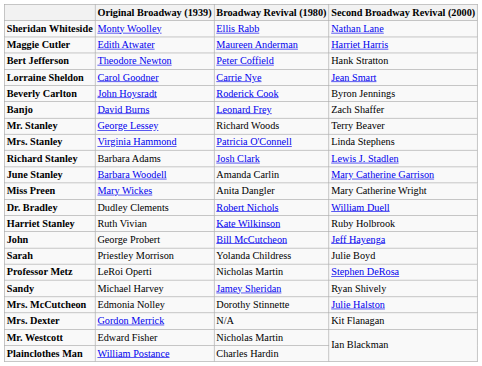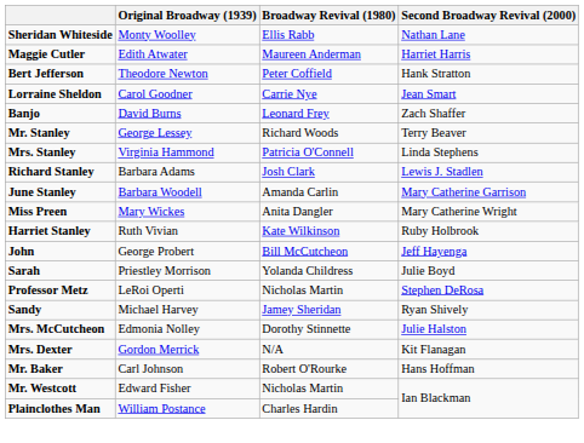- row: Beverly Carlton | John Hoysradt | Roderick Cook | Byron Jennings
- row: Dr. Bradley | Dudley Clements | Robert Nichols | William Duell
+ row: Mr. Baker | Carl Johnson | Robert O'Rourke | Hans Hoffman
